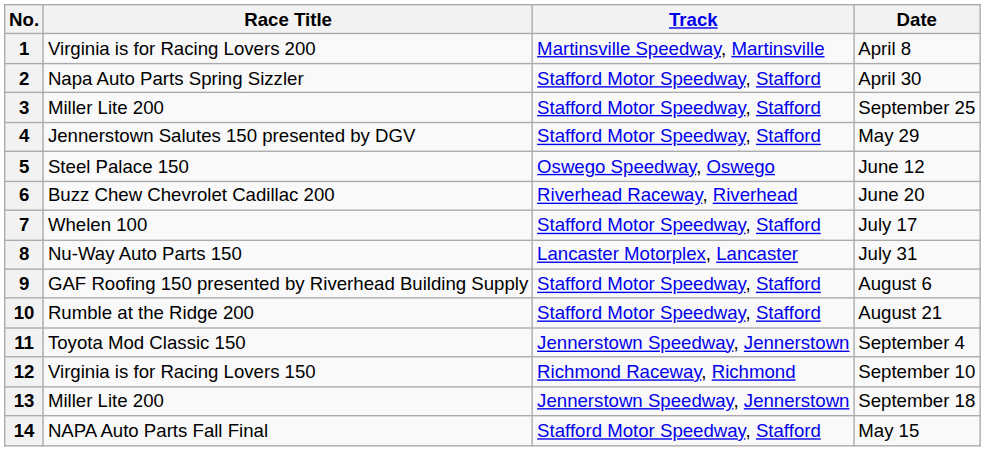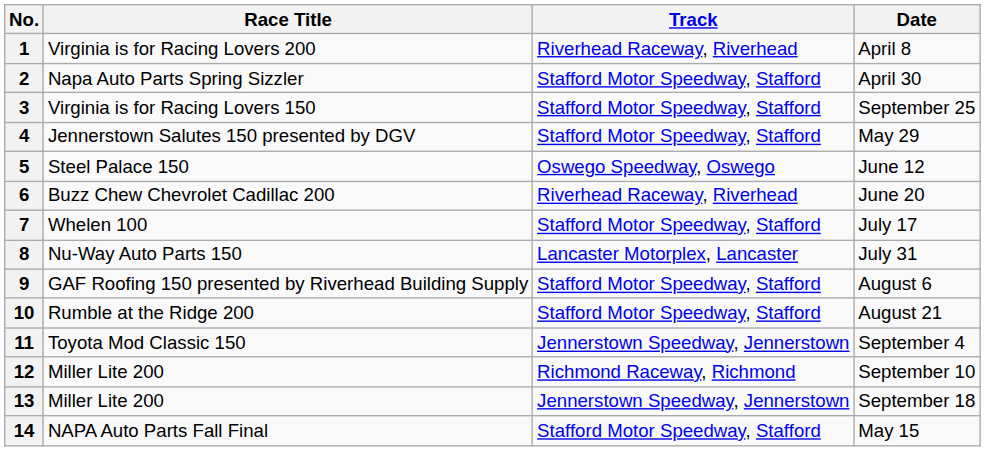1 | Track: Martinsville Speedway, Martinsville -> Riverhead Raceway, Riverhead
3 | Race Title: Miller Lite 200 -> Virginia is for Racing Lovers 150
12 | Race Title: Virginia is for Racing Lovers 150 -> Miller Lite 200
